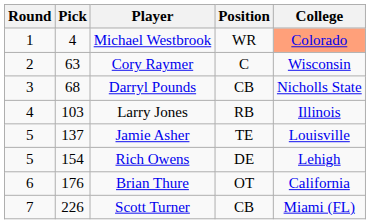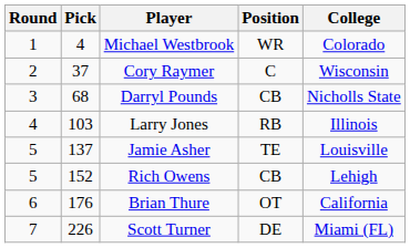Michael Westbrook | College: lightsalmon background -> no background
Cory Raymer | Pick: 63 -> 37
Rich Owens | Pick: 154 -> 152
Rich Owens | Position: DE -> CB
Scott Turner | Position: CB -> DE
